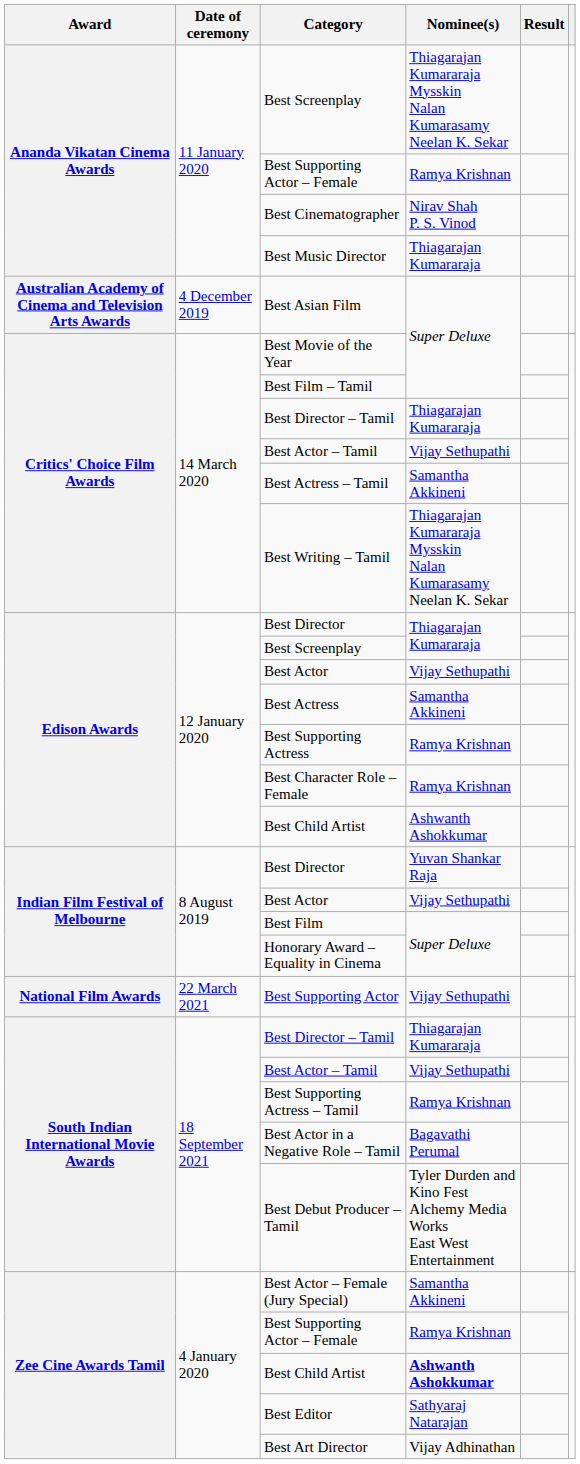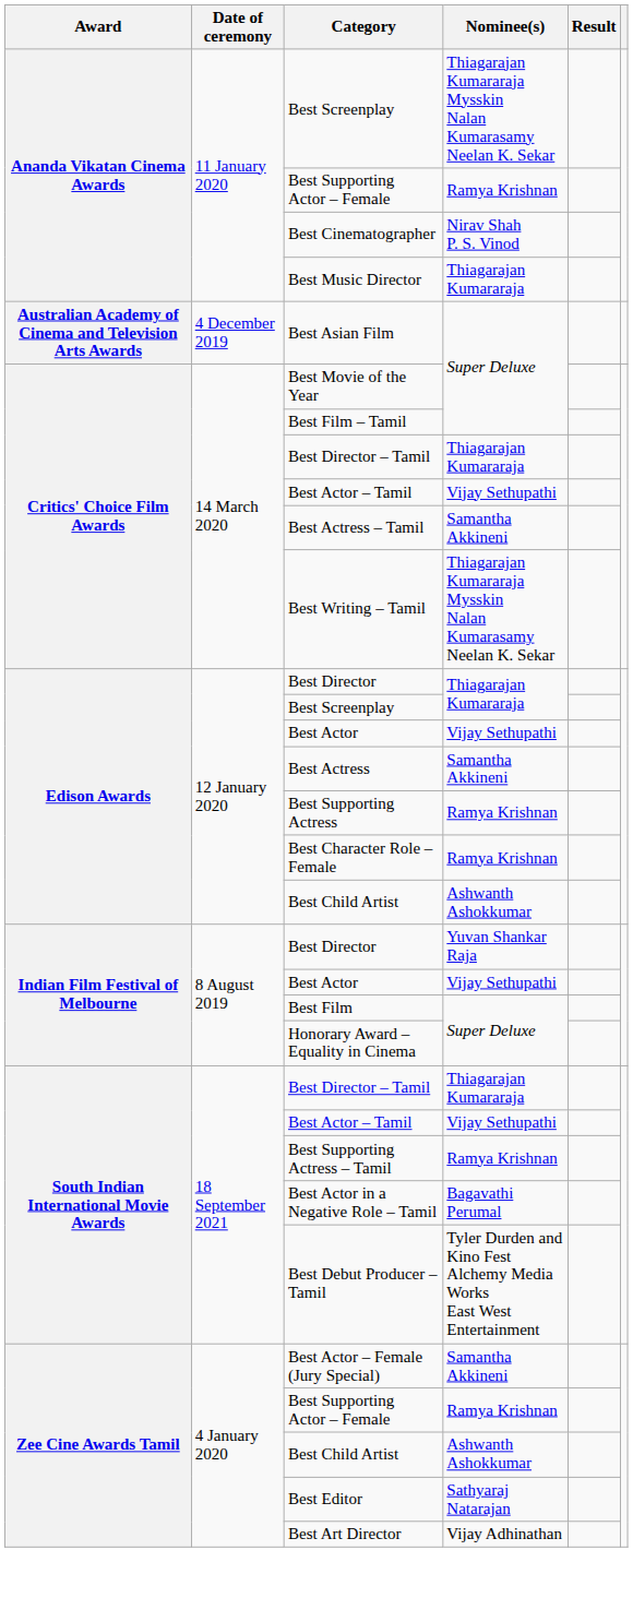- row: National Film Awards | 22 March 2021 | Best Supporting Actor | Vijay Sethupathi
Zee Cine Awards Tamil / Best Child Artist | Nominee(s): bold -> normal
